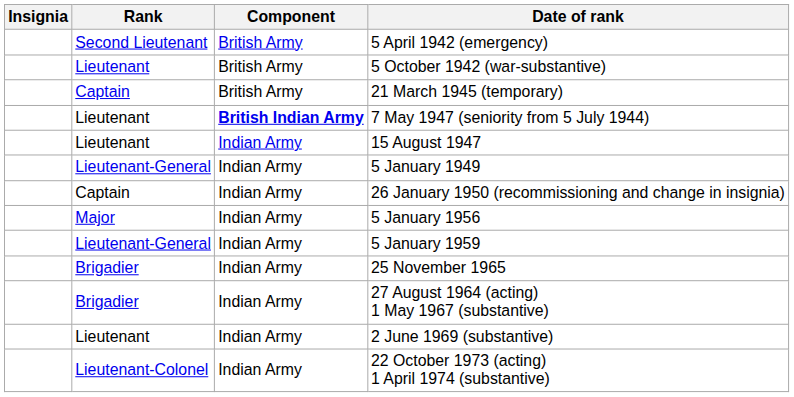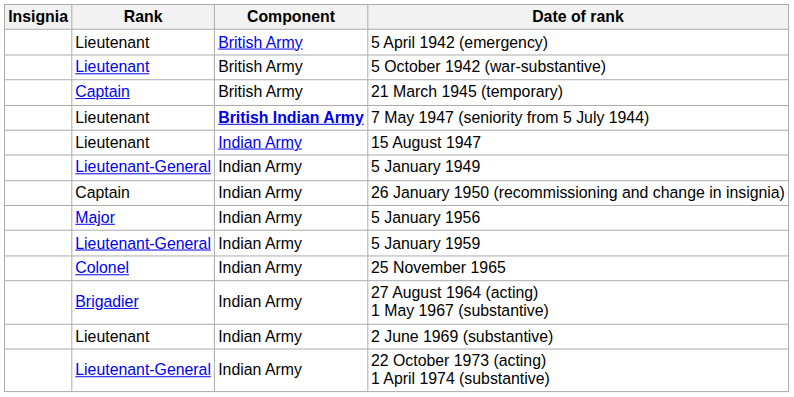5 April 1942 (emergency) | Rank: Second Lieutenant -> Lieutenant
25 November 1965 | Rank: Brigadier -> Colonel
22 October 1973 (acting) 1 April 1974 (substantive) | Rank: Lieutenant-Colonel -> Lieutenant-General
